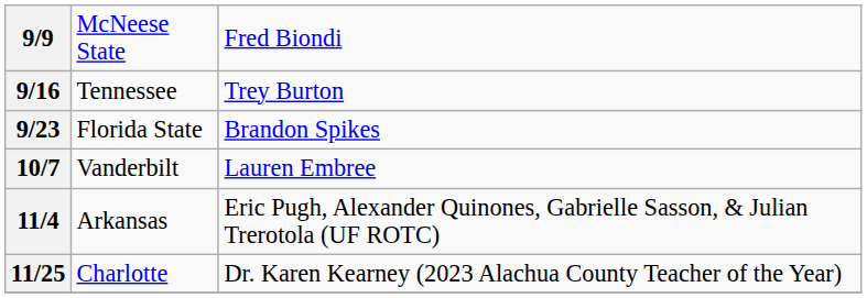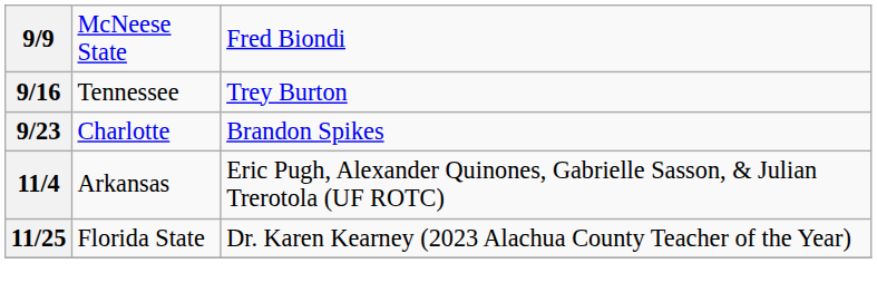9/23 | column 2: Florida State -> Charlotte
- row: 10/7 | Vanderbilt | Lauren Embree
11/25 | column 2: Charlotte -> Florida State
